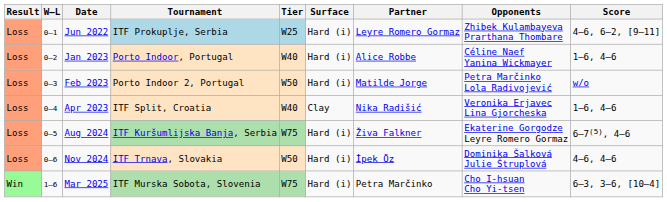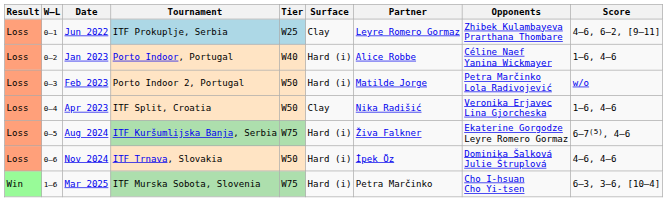Jun 2022 | Surface: Hard (i) -> Clay
Apr 2023 | Tier: W40 -> W50
